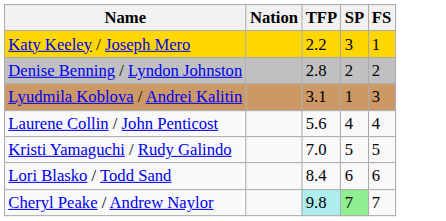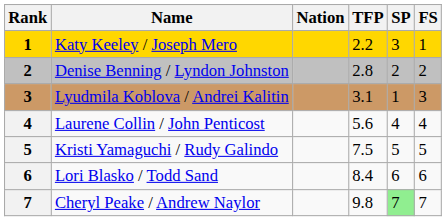+ column: Rank | 1 | 2 | 3 | 4 | 5 | 6 | 7
Kristi Yamaguchi / Rudy Galindo | TFP: 7.0 -> 7.5
Cheryl Peake / Andrew Naylor | TFP: paleturquoise background -> no background
